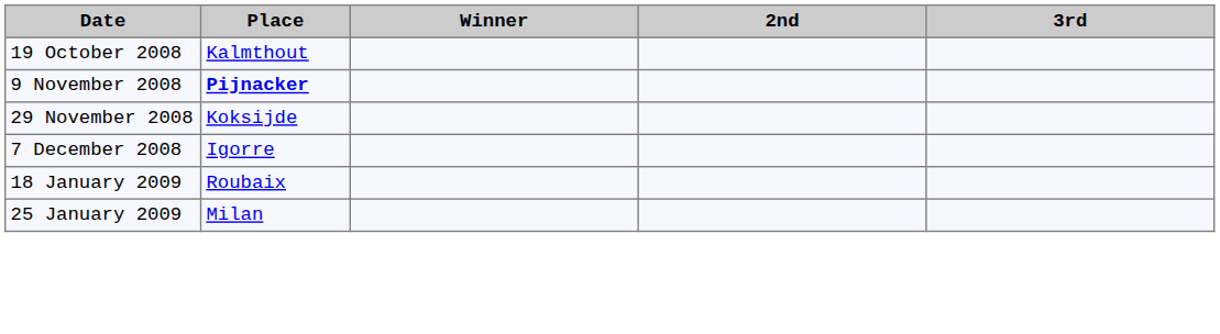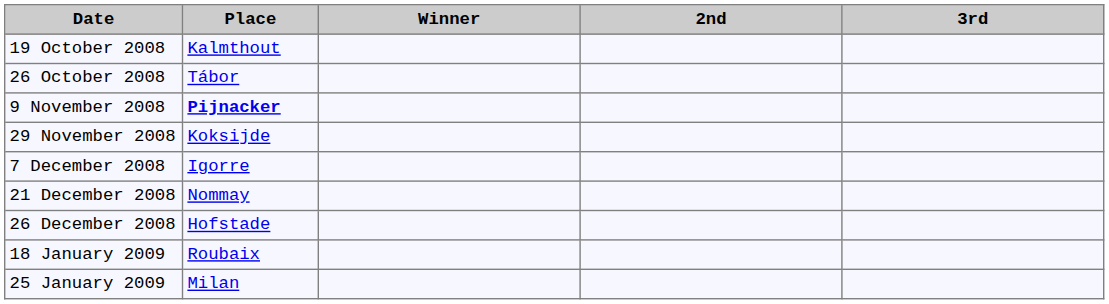+ row: 26 October 2008 | Tábor
+ row: 21 December 2008 | Nommay
+ row: 26 December 2008 | Hofstade
